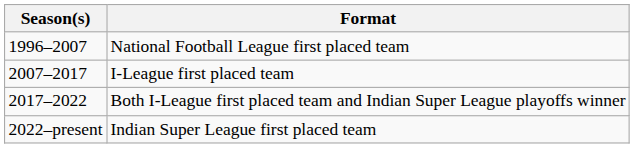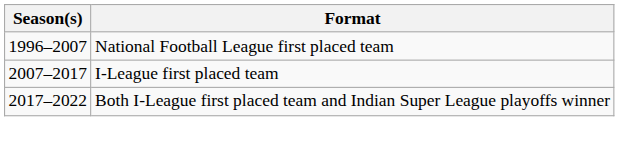- row: 2022–present | Indian Super League first placed team
